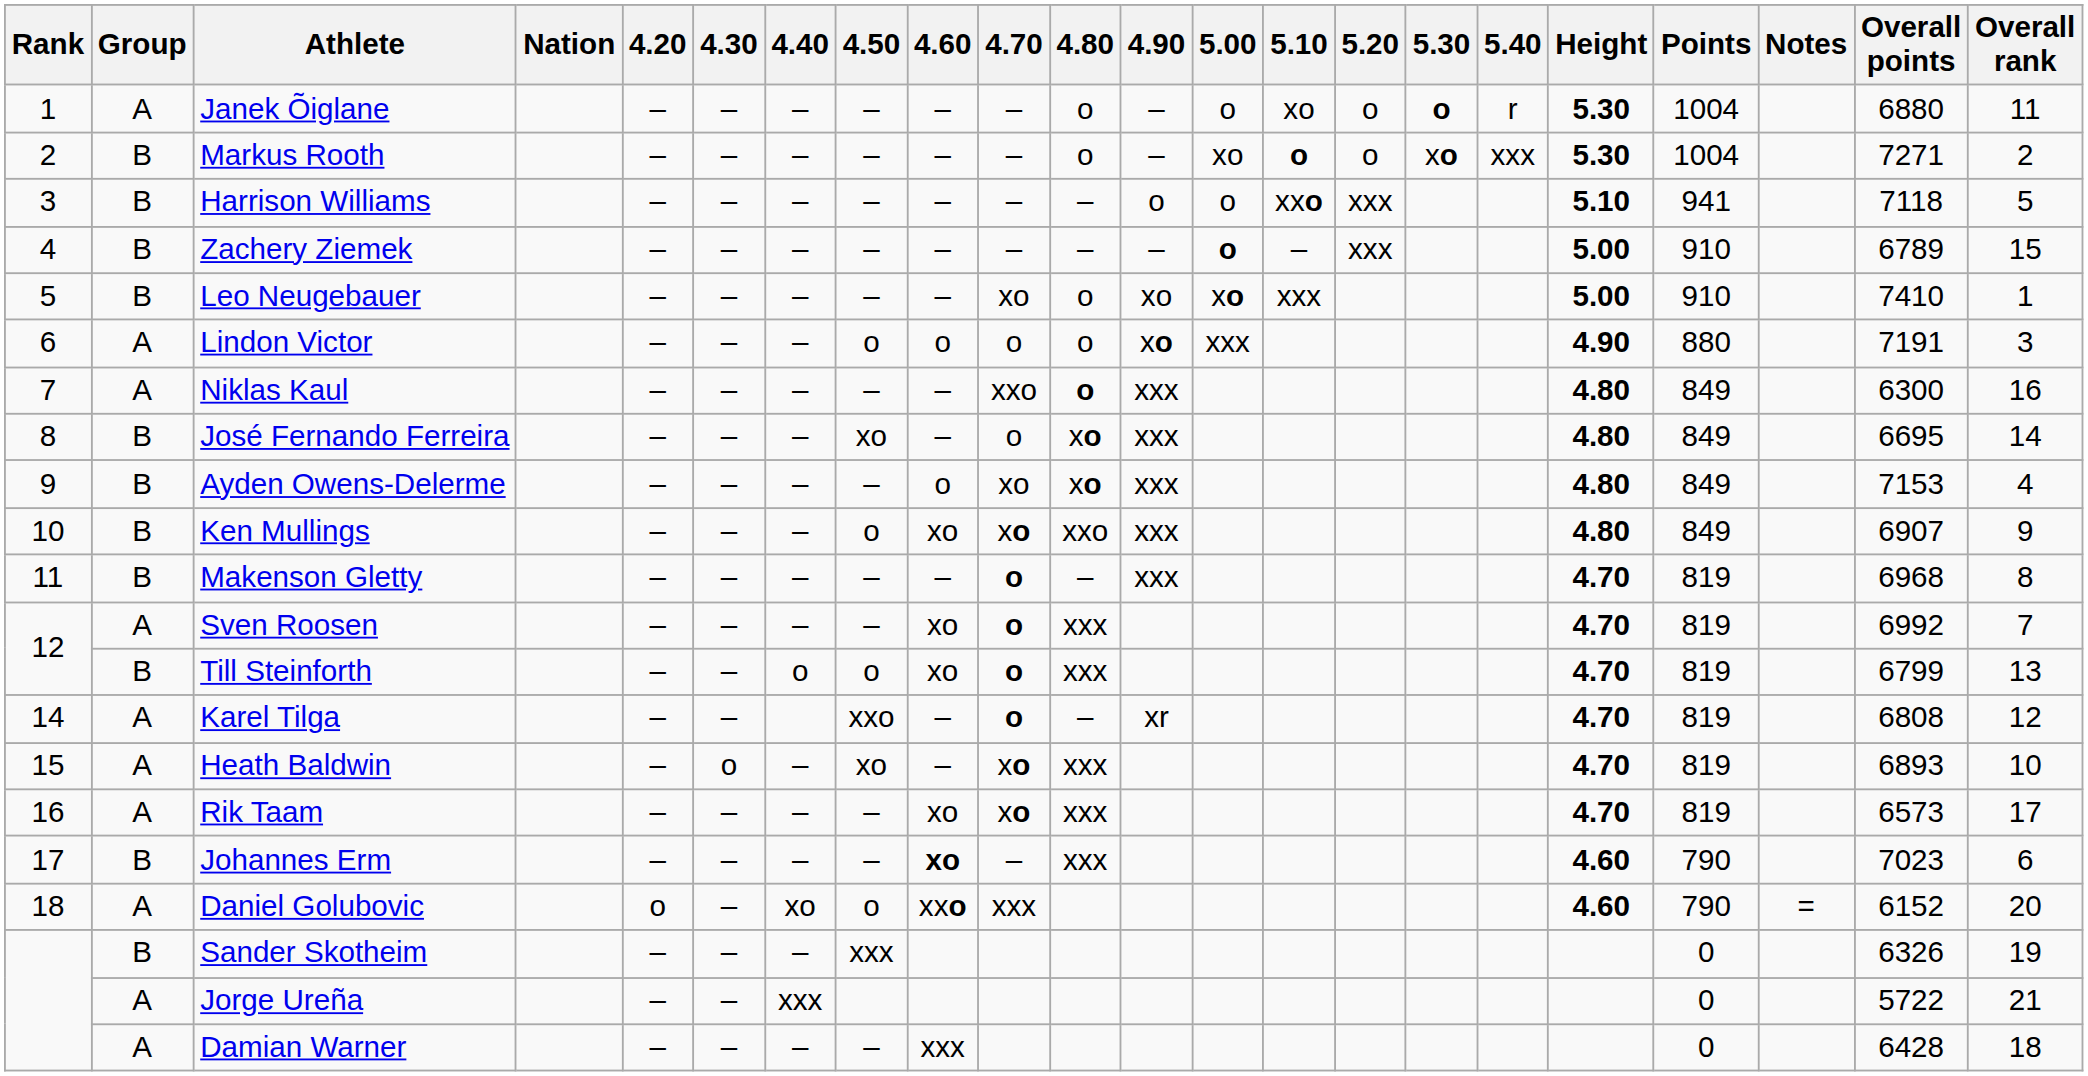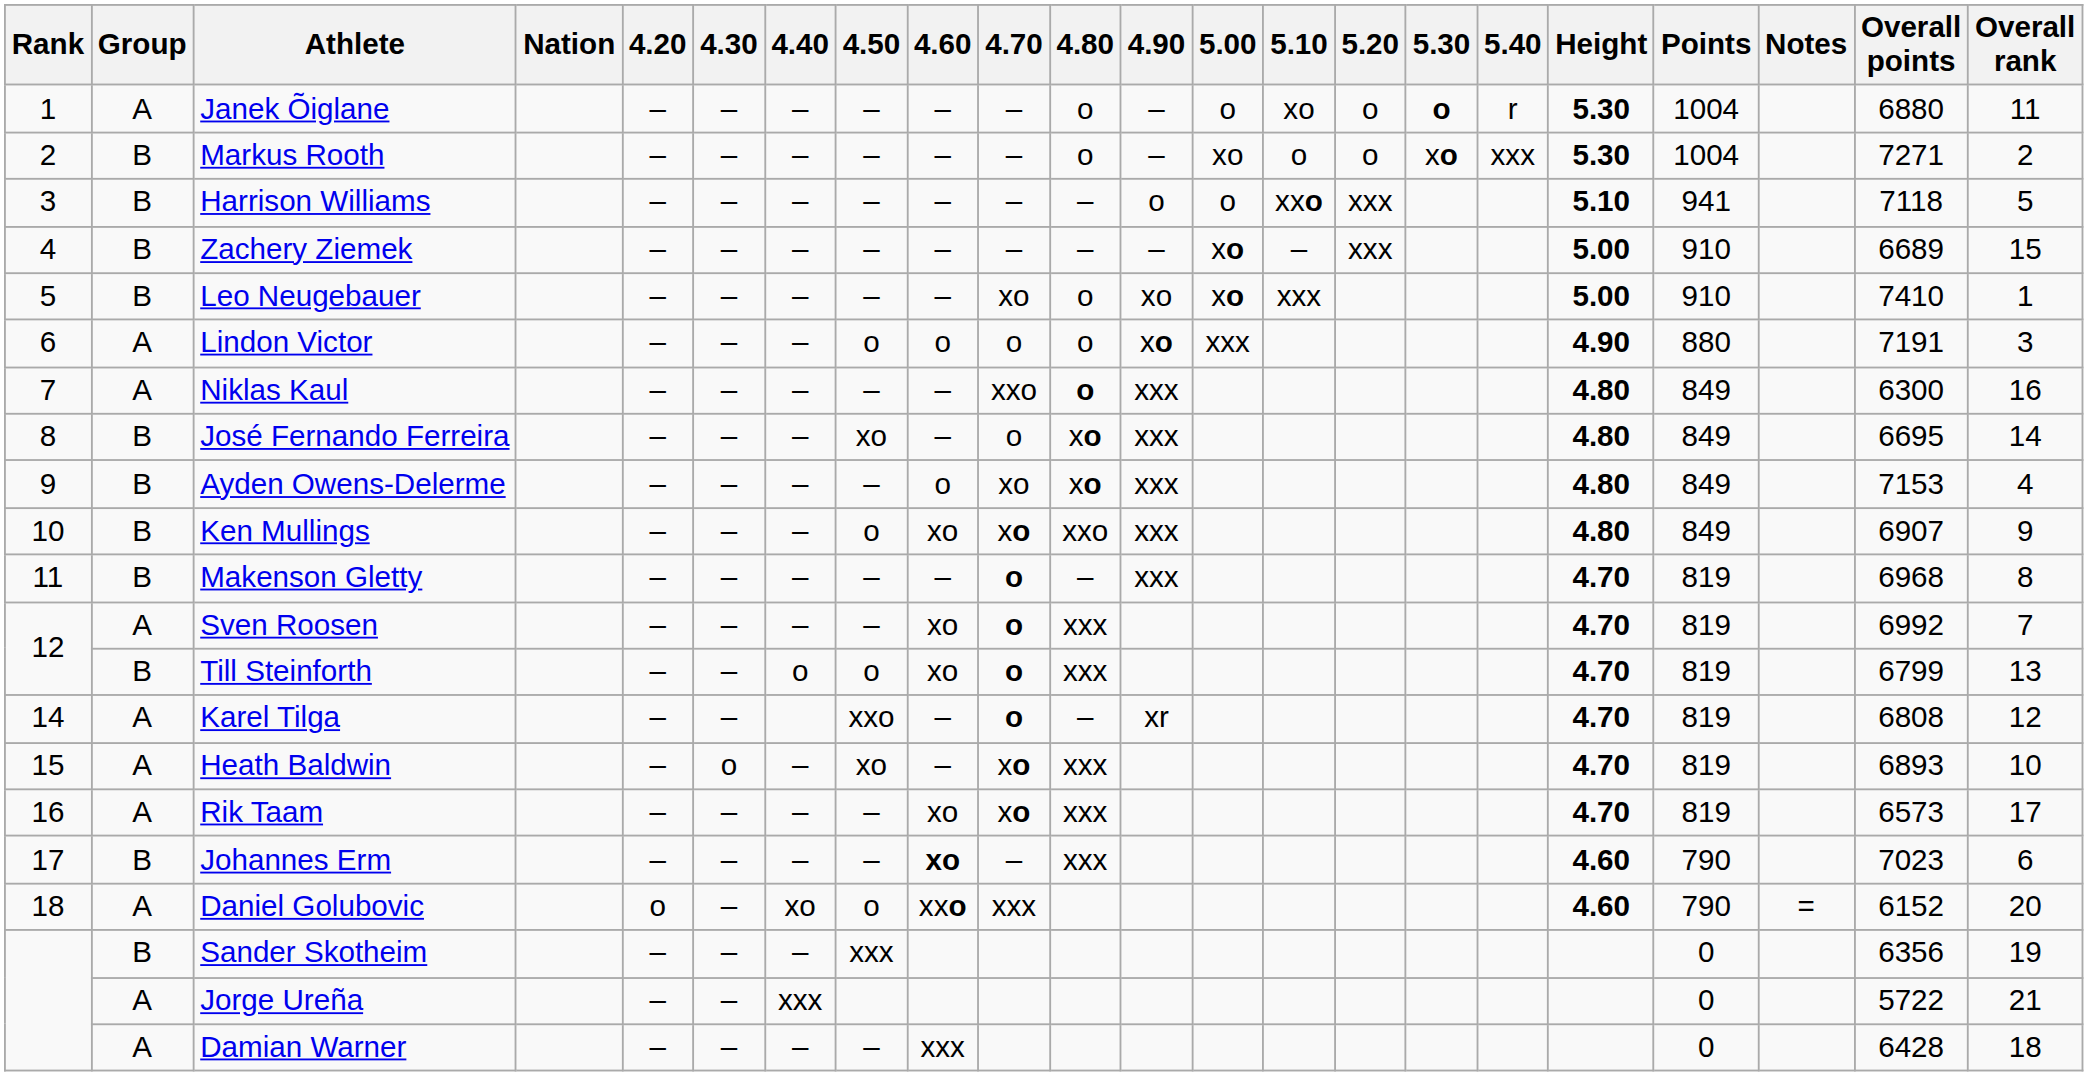Markus Rooth | 5.10: bold -> normal
Zachery Ziemek | 5.00: o -> xo
Zachery Ziemek | Overall points: 6789 -> 6689
Sander Skotheim | Overall points: 6326 -> 6356
